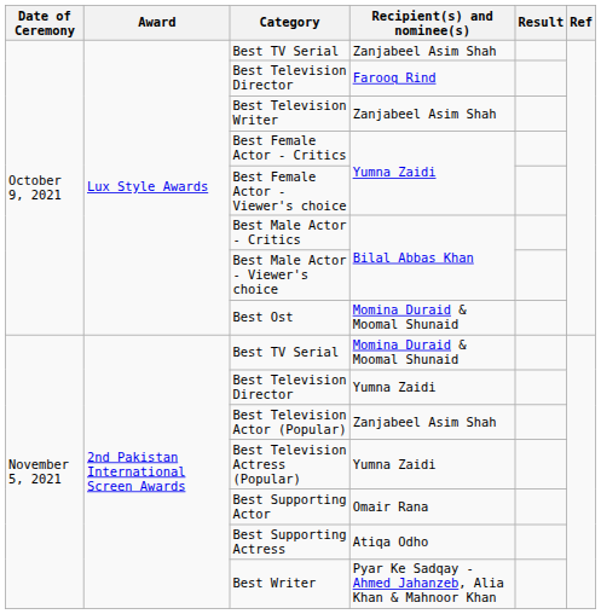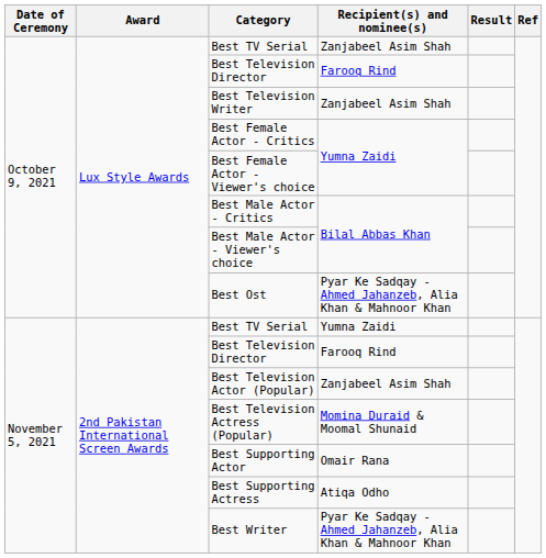Best Ost | Recipient(s) and nominee(s): Momina Duraid & Moomal Shunaid -> Pyar Ke Sadqay - Ahmed Jahanzeb, Alia Khan & Mahnoor Khan
November 5, 2021 / Best TV Serial | Recipient(s) and nominee(s): Momina Duraid & Moomal Shunaid -> Yumna Zaidi
November 5, 2021 / Best Television Director | Recipient(s) and nominee(s): Yumna Zaidi -> Farooq Rind
Best Television Actress (Popular) | Recipient(s) and nominee(s): Yumna Zaidi -> Momina Duraid & Moomal Shunaid
